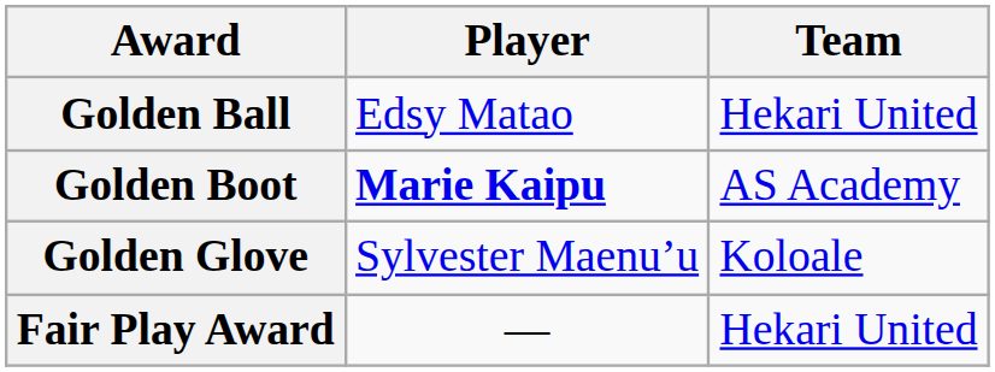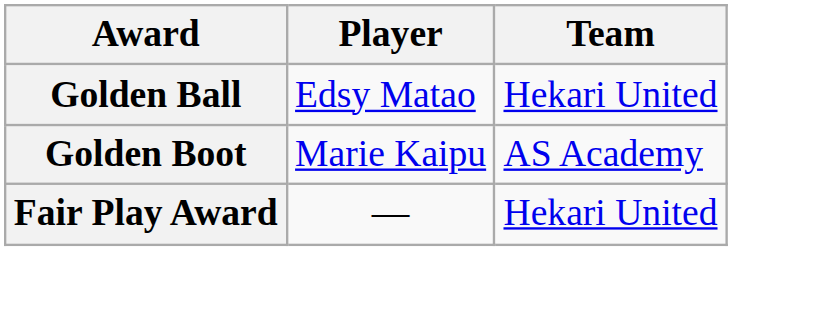Golden Boot | Player: bold -> normal
- row: Golden Glove | Sylvester Maenu’u | Koloale
